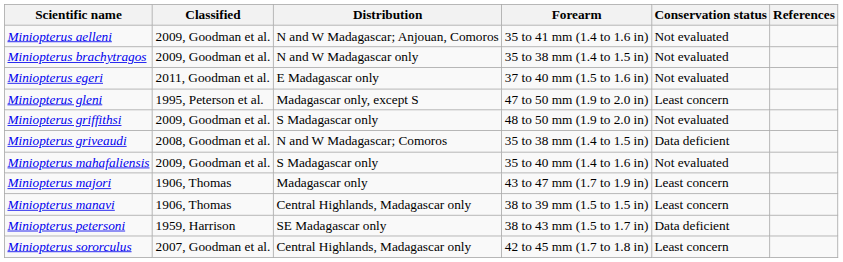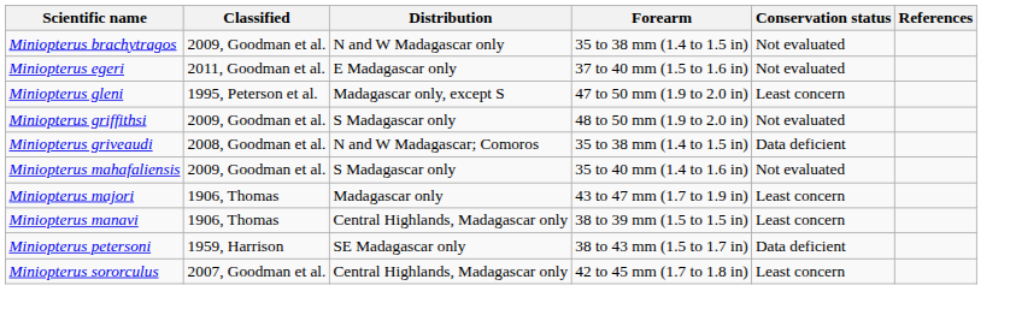- row: Miniopterus aelleni | 2009, Goodman et al. | N and W Madagascar; Anjouan, Comoros | 35 to 41 mm (1.4 to 1.6 in) | Not evaluated
